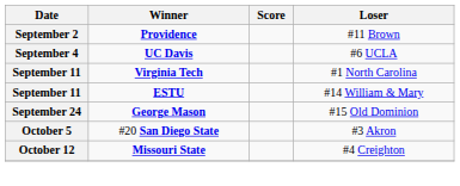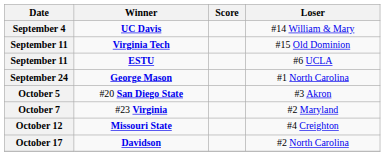- row: September 2 | Providence | #11 Brown
UC Davis | Loser: #6 UCLA -> #14 William & Mary
Virginia Tech | Loser: #1 North Carolina -> #15 Old Dominion
ESTU | Loser: #14 William & Mary -> #6 UCLA
George Mason | Loser: #15 Old Dominion -> #1 North Carolina
+ row: October 7 | #23 Virginia | #2 Maryland
+ row: October 17 | Davidson | #2 North Carolina
